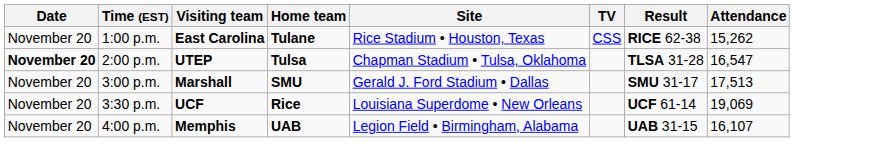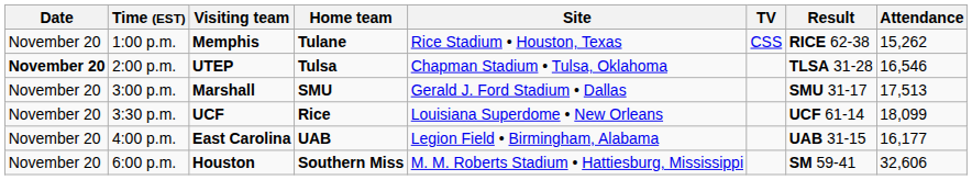1:00 p.m. | Visiting team: East Carolina -> Memphis
2:00 p.m. | Attendance: 16,547 -> 16,546
3:30 p.m. | Attendance: 19,069 -> 18,099
4:00 p.m. | Visiting team: Memphis -> East Carolina
4:00 p.m. | Attendance: 16,107 -> 16,177
+ row: November 20 | 6:00 p.m. | Houston | Southern Miss | M. M. Roberts Stadium • Hattiesburg, Mississippi | SM 59-41 | 32,606
